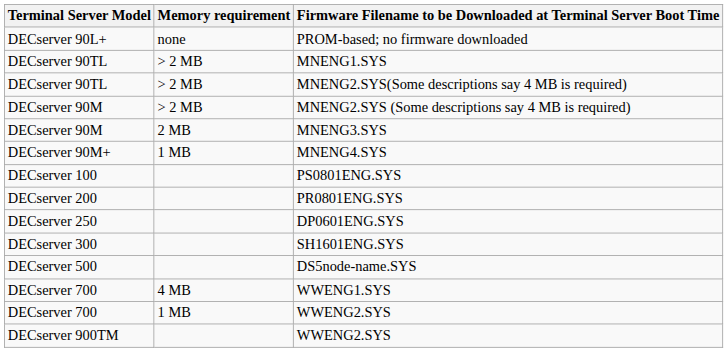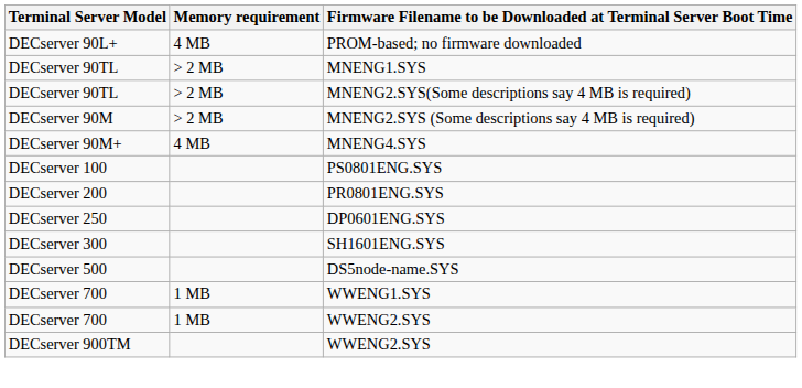PROM-based; no firmware downloaded | Memory requirement: none -> 4 MB
- row: DECserver 90M | 2 MB | MNENG3.SYS
MNENG4.SYS | Memory requirement: 1 MB -> 4 MB
WWENG1.SYS | Memory requirement: 4 MB -> 1 MB
